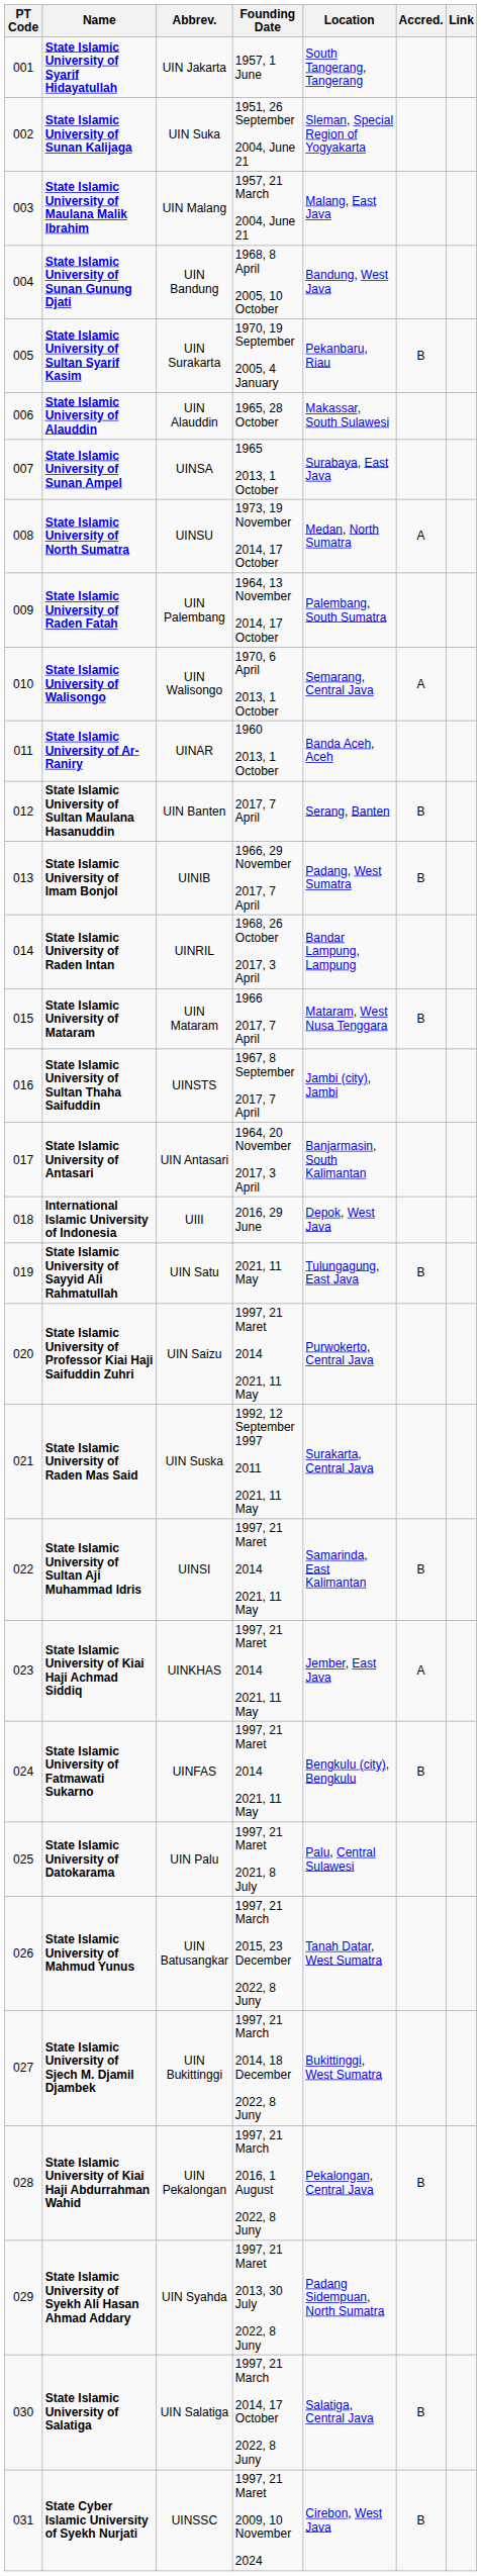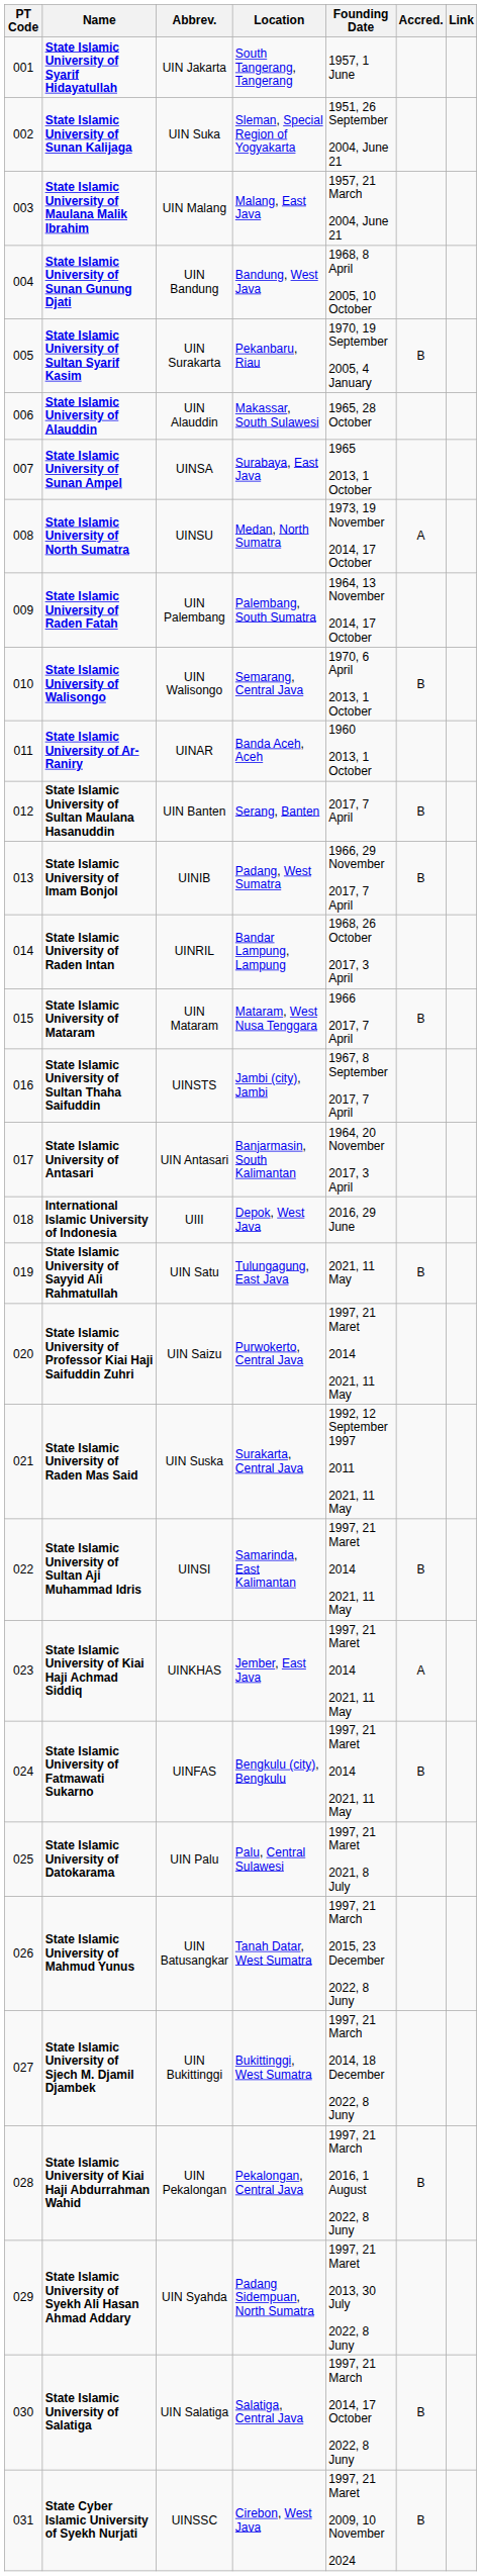columns swapped: Founding Date <-> Location
State Islamic University of Walisongo | Accred.: A -> B
